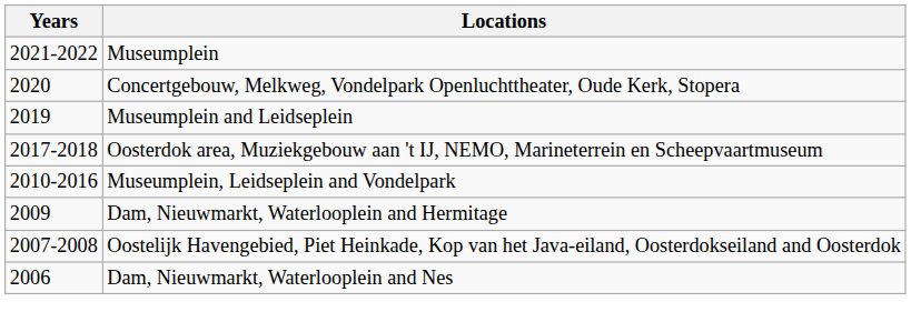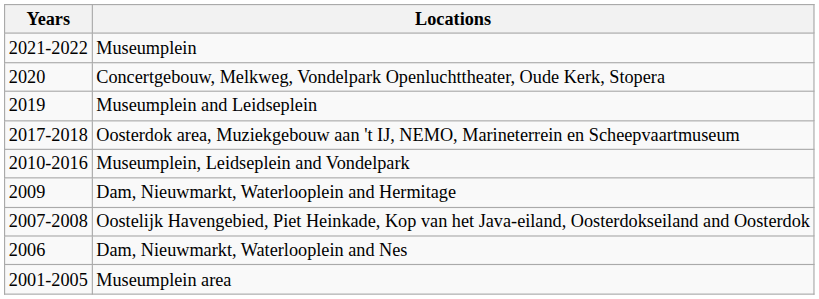+ row: 2001-2005 | Museumplein area
